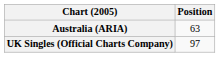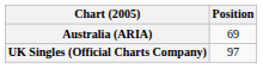Australia (ARIA) | Position: 63 -> 69
